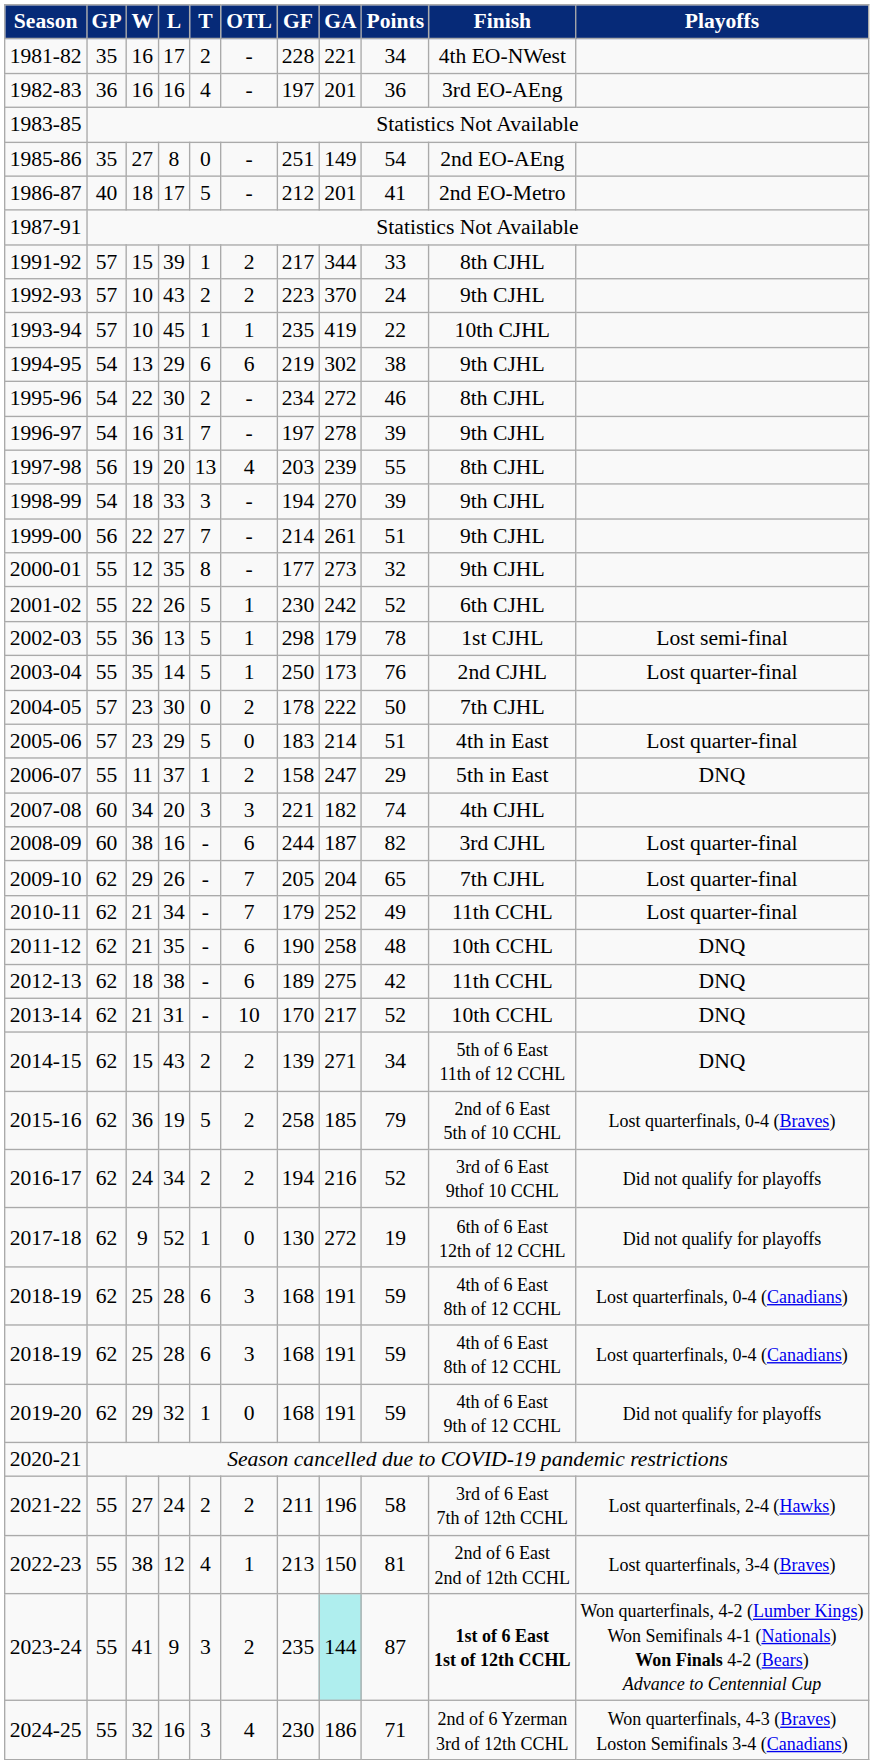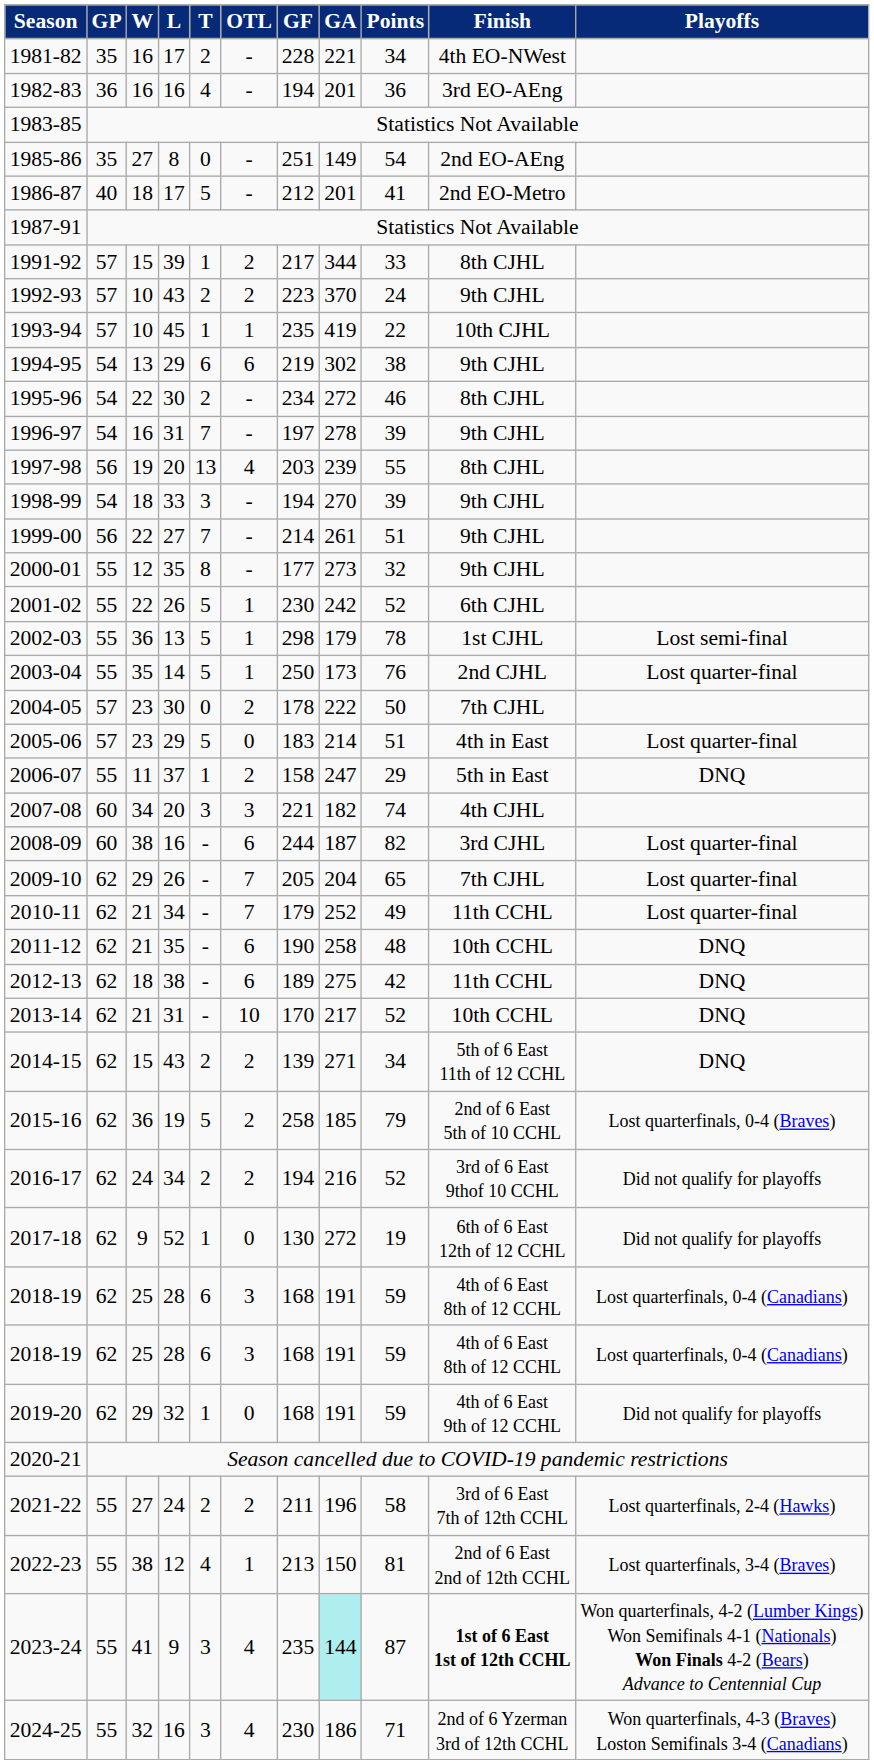1982-83 | GF: 197 -> 194
2023-24 | OTL: 2 -> 4
